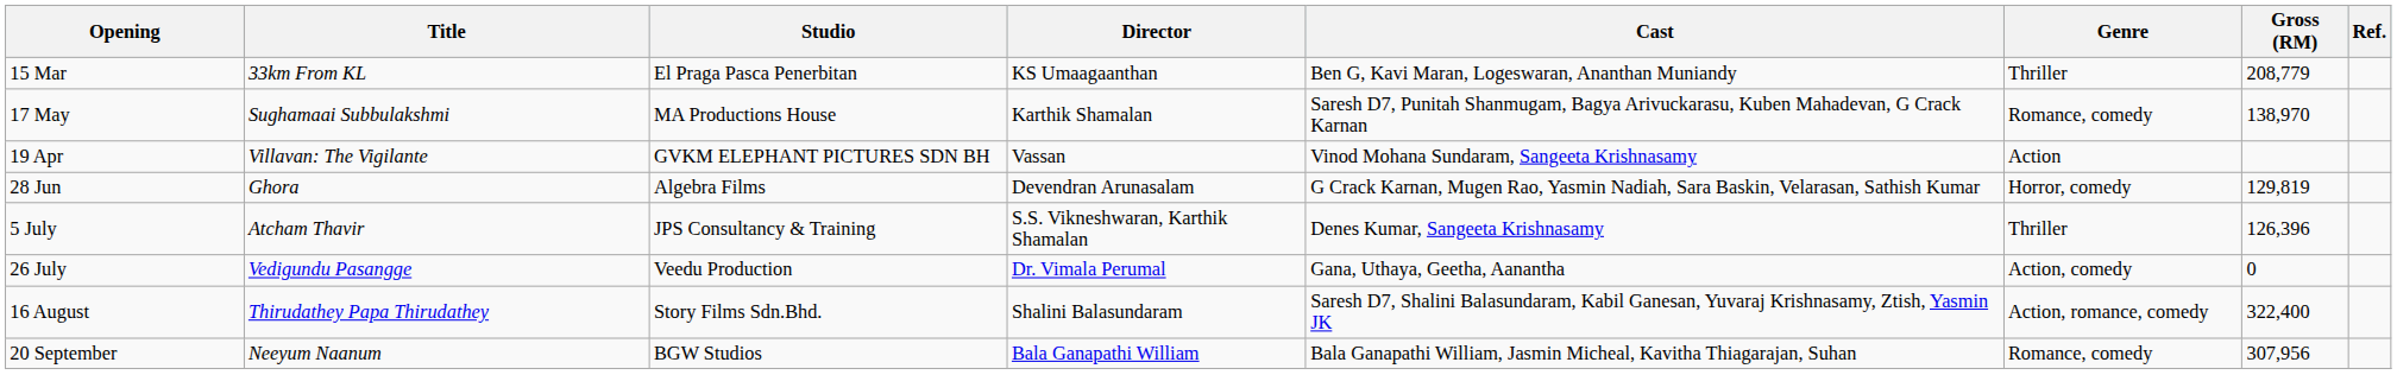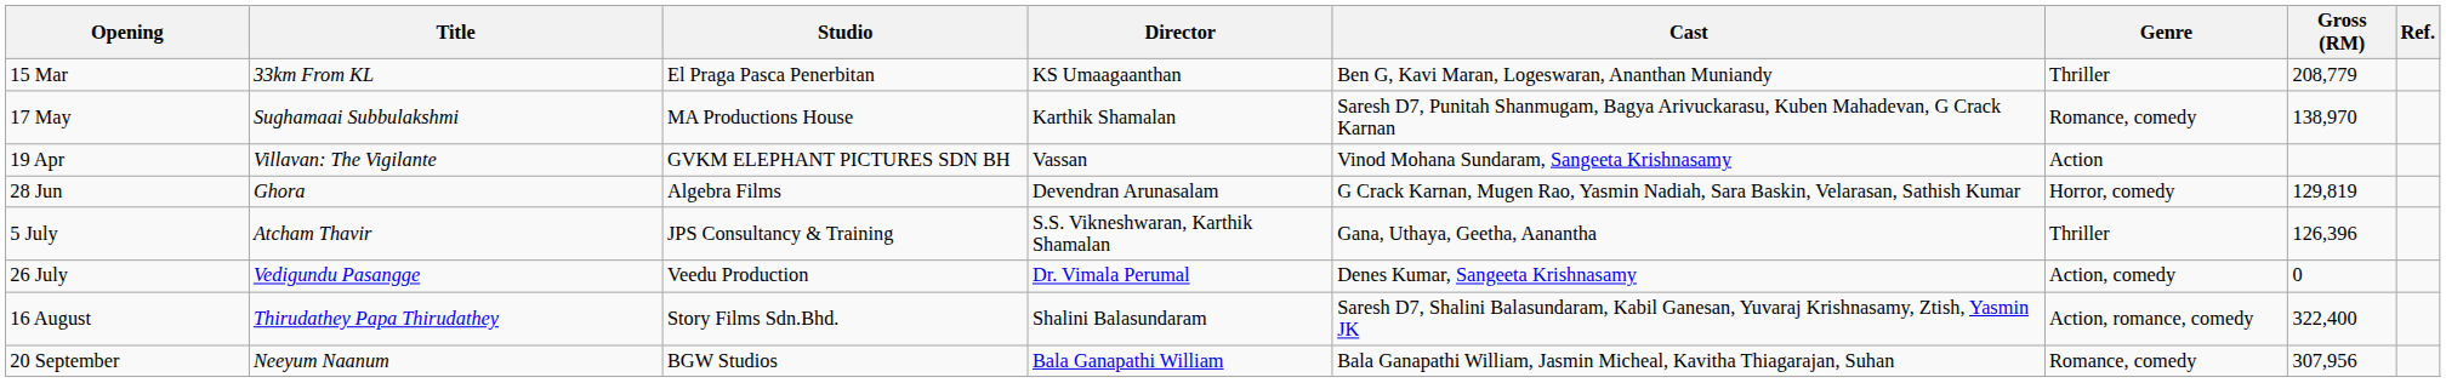5 July | Cast: Denes Kumar, Sangeeta Krishnasamy -> Gana, Uthaya, Geetha, Aanantha
26 July | Cast: Gana, Uthaya, Geetha, Aanantha -> Denes Kumar, Sangeeta Krishnasamy
